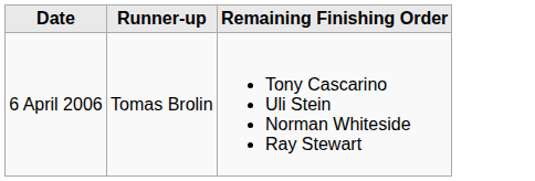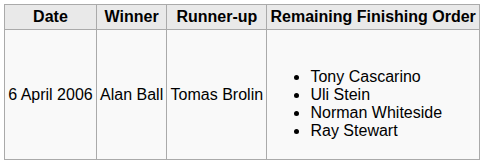+ column: Winner | Alan Ball
